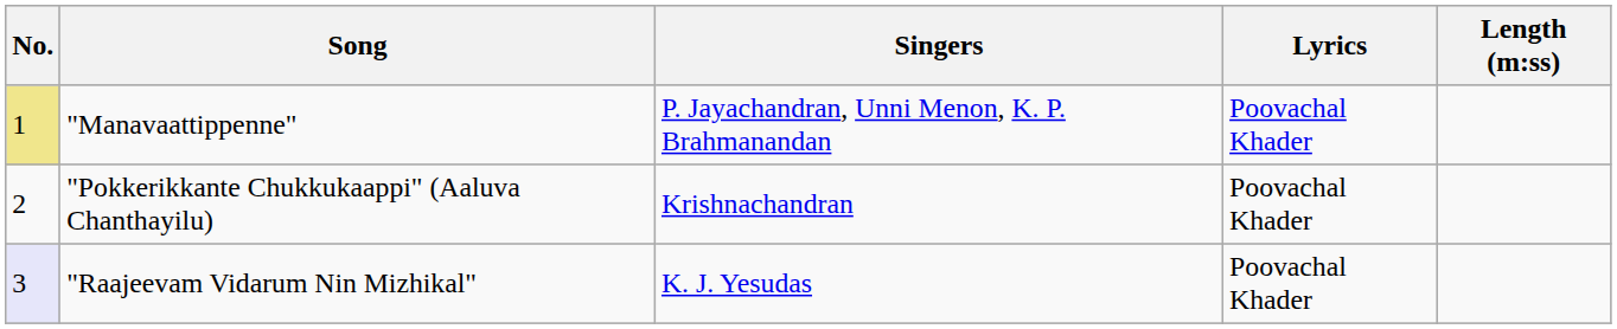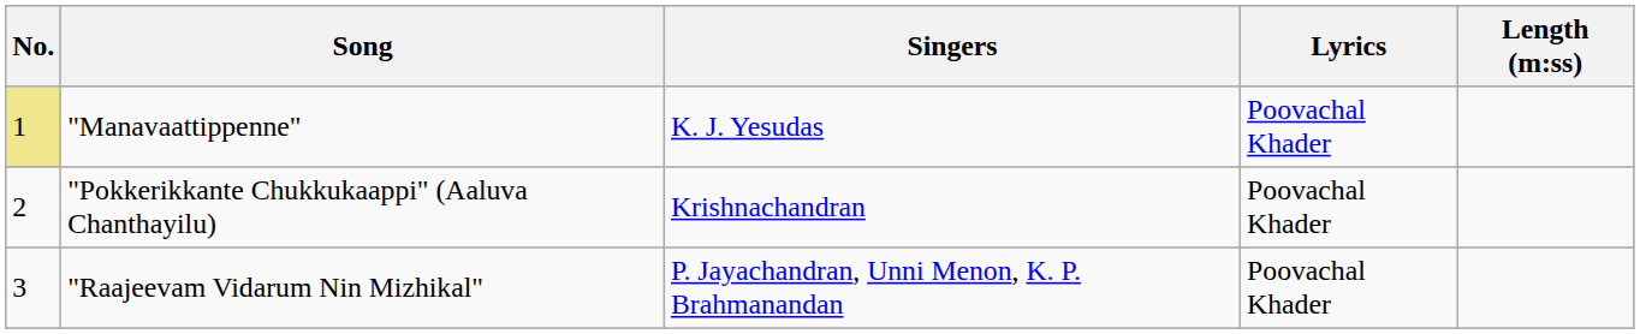"Manavaattippenne" | Singers: P. Jayachandran, Unni Menon, K. P. Brahmanandan -> K. J. Yesudas
"Raajeevam Vidarum Nin Mizhikal" | No.: lavender background -> no background
"Raajeevam Vidarum Nin Mizhikal" | Singers: K. J. Yesudas -> P. Jayachandran, Unni Menon, K. P. Brahmanandan
